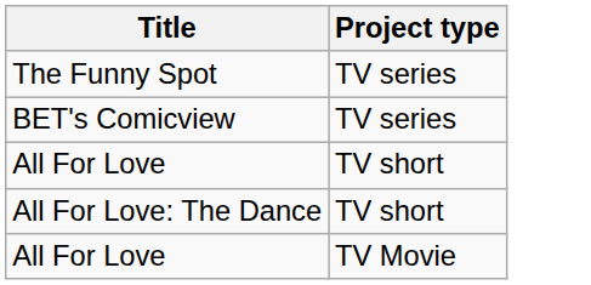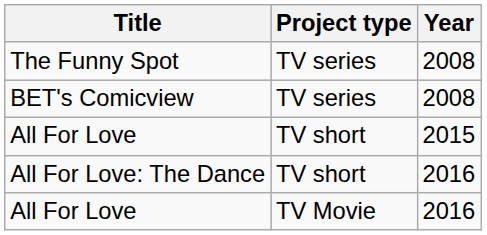+ column: Year | 2008 | 2008 | 2015 | 2016 | 2016
